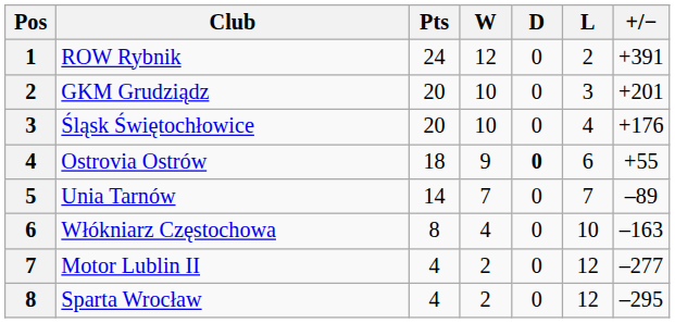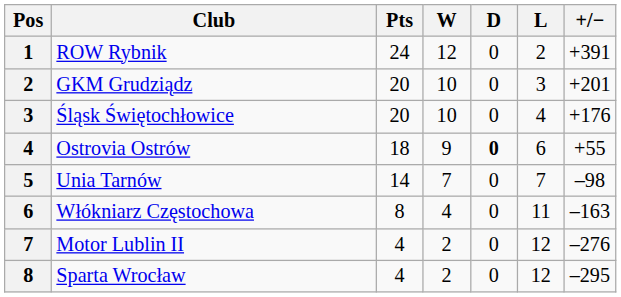Unia Tarnów | +/−: –89 -> –98
Włókniarz Częstochowa | L: 10 -> 11
Motor Lublin II | +/−: –277 -> –276
